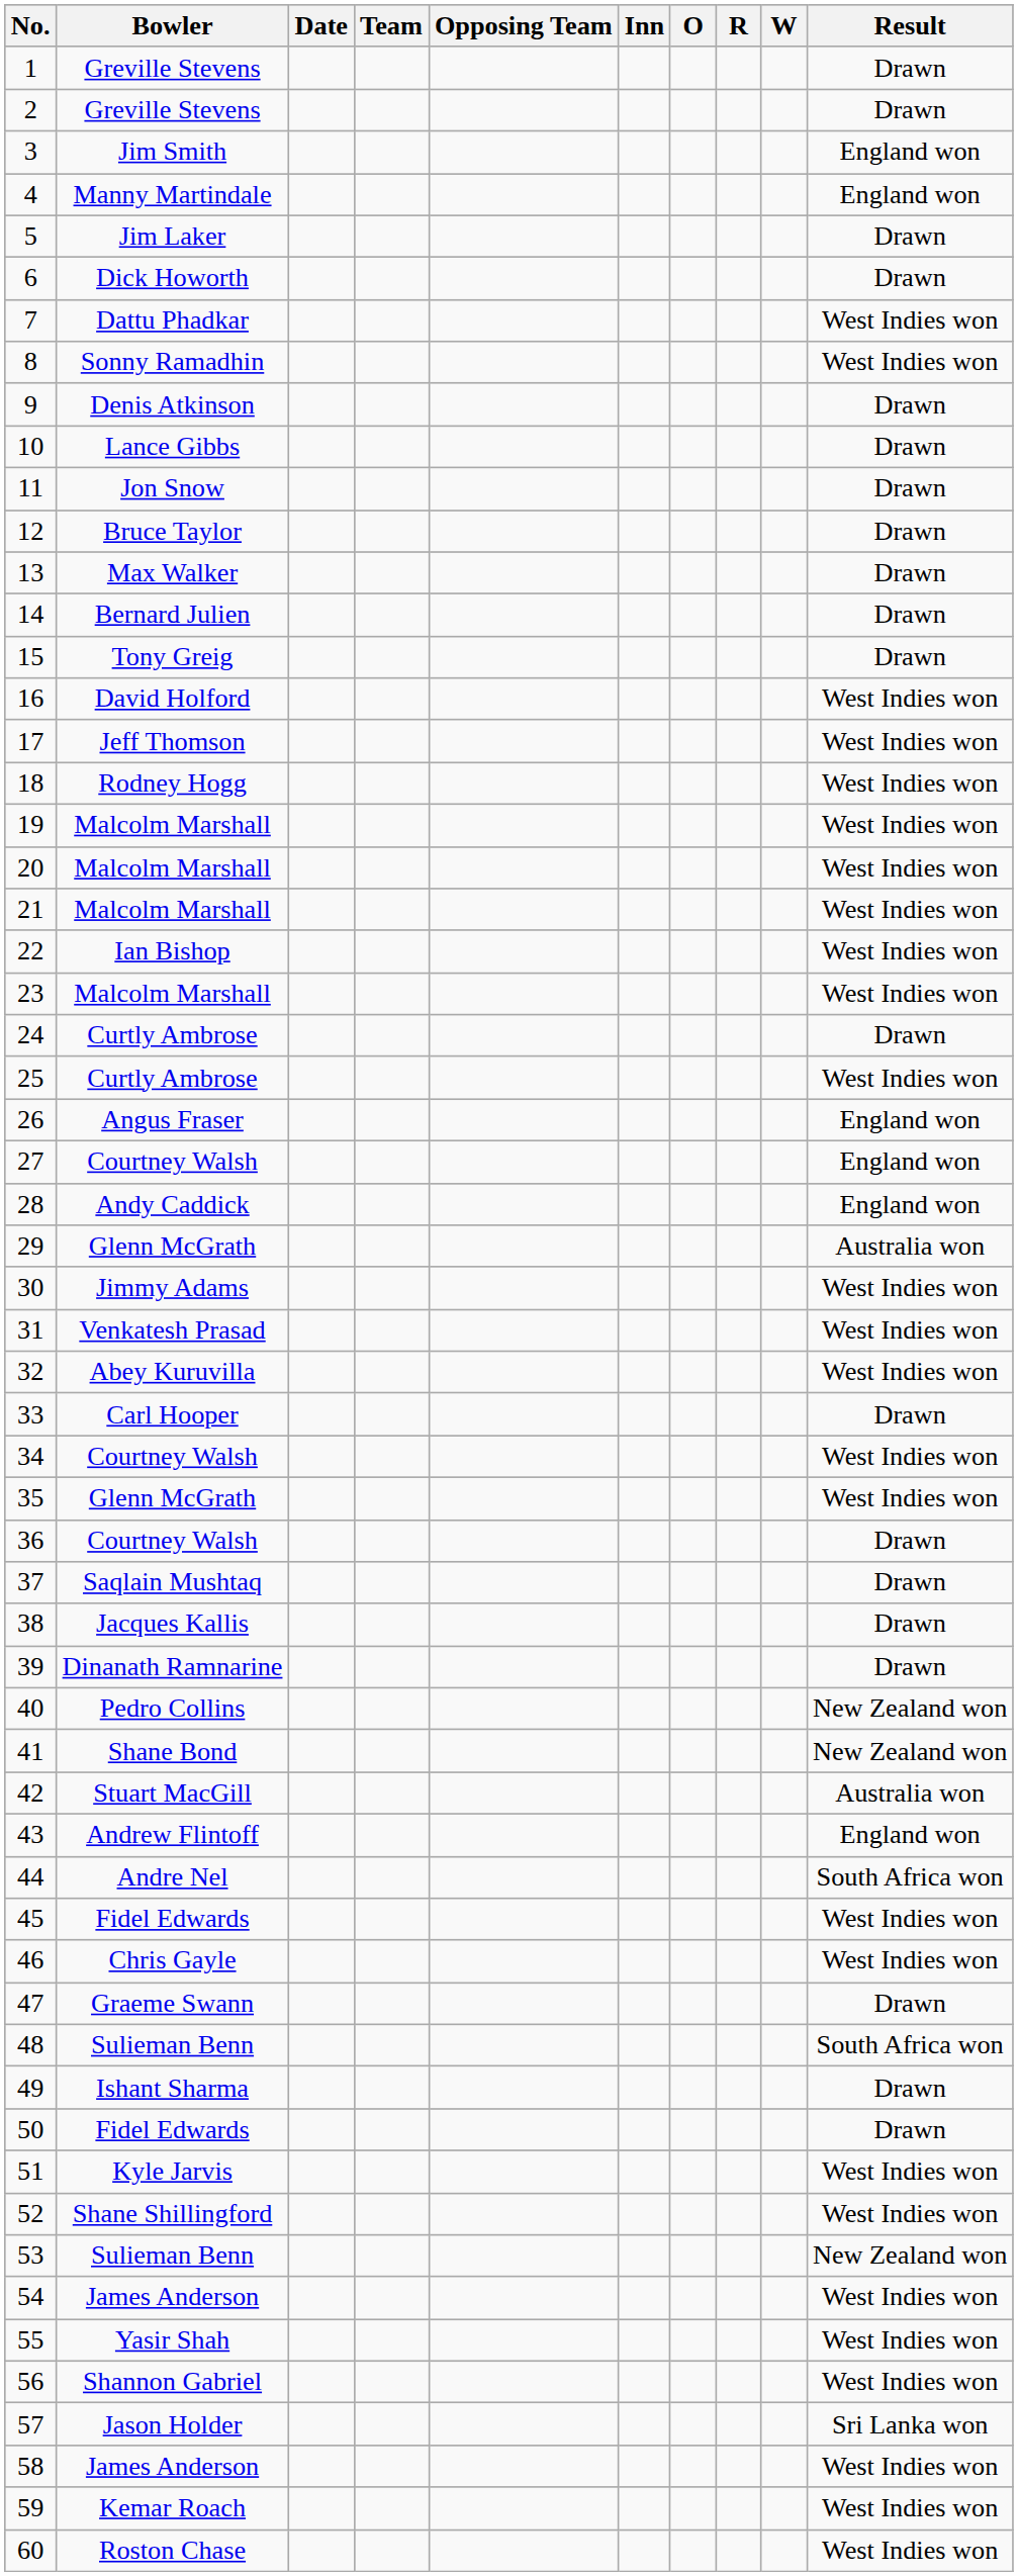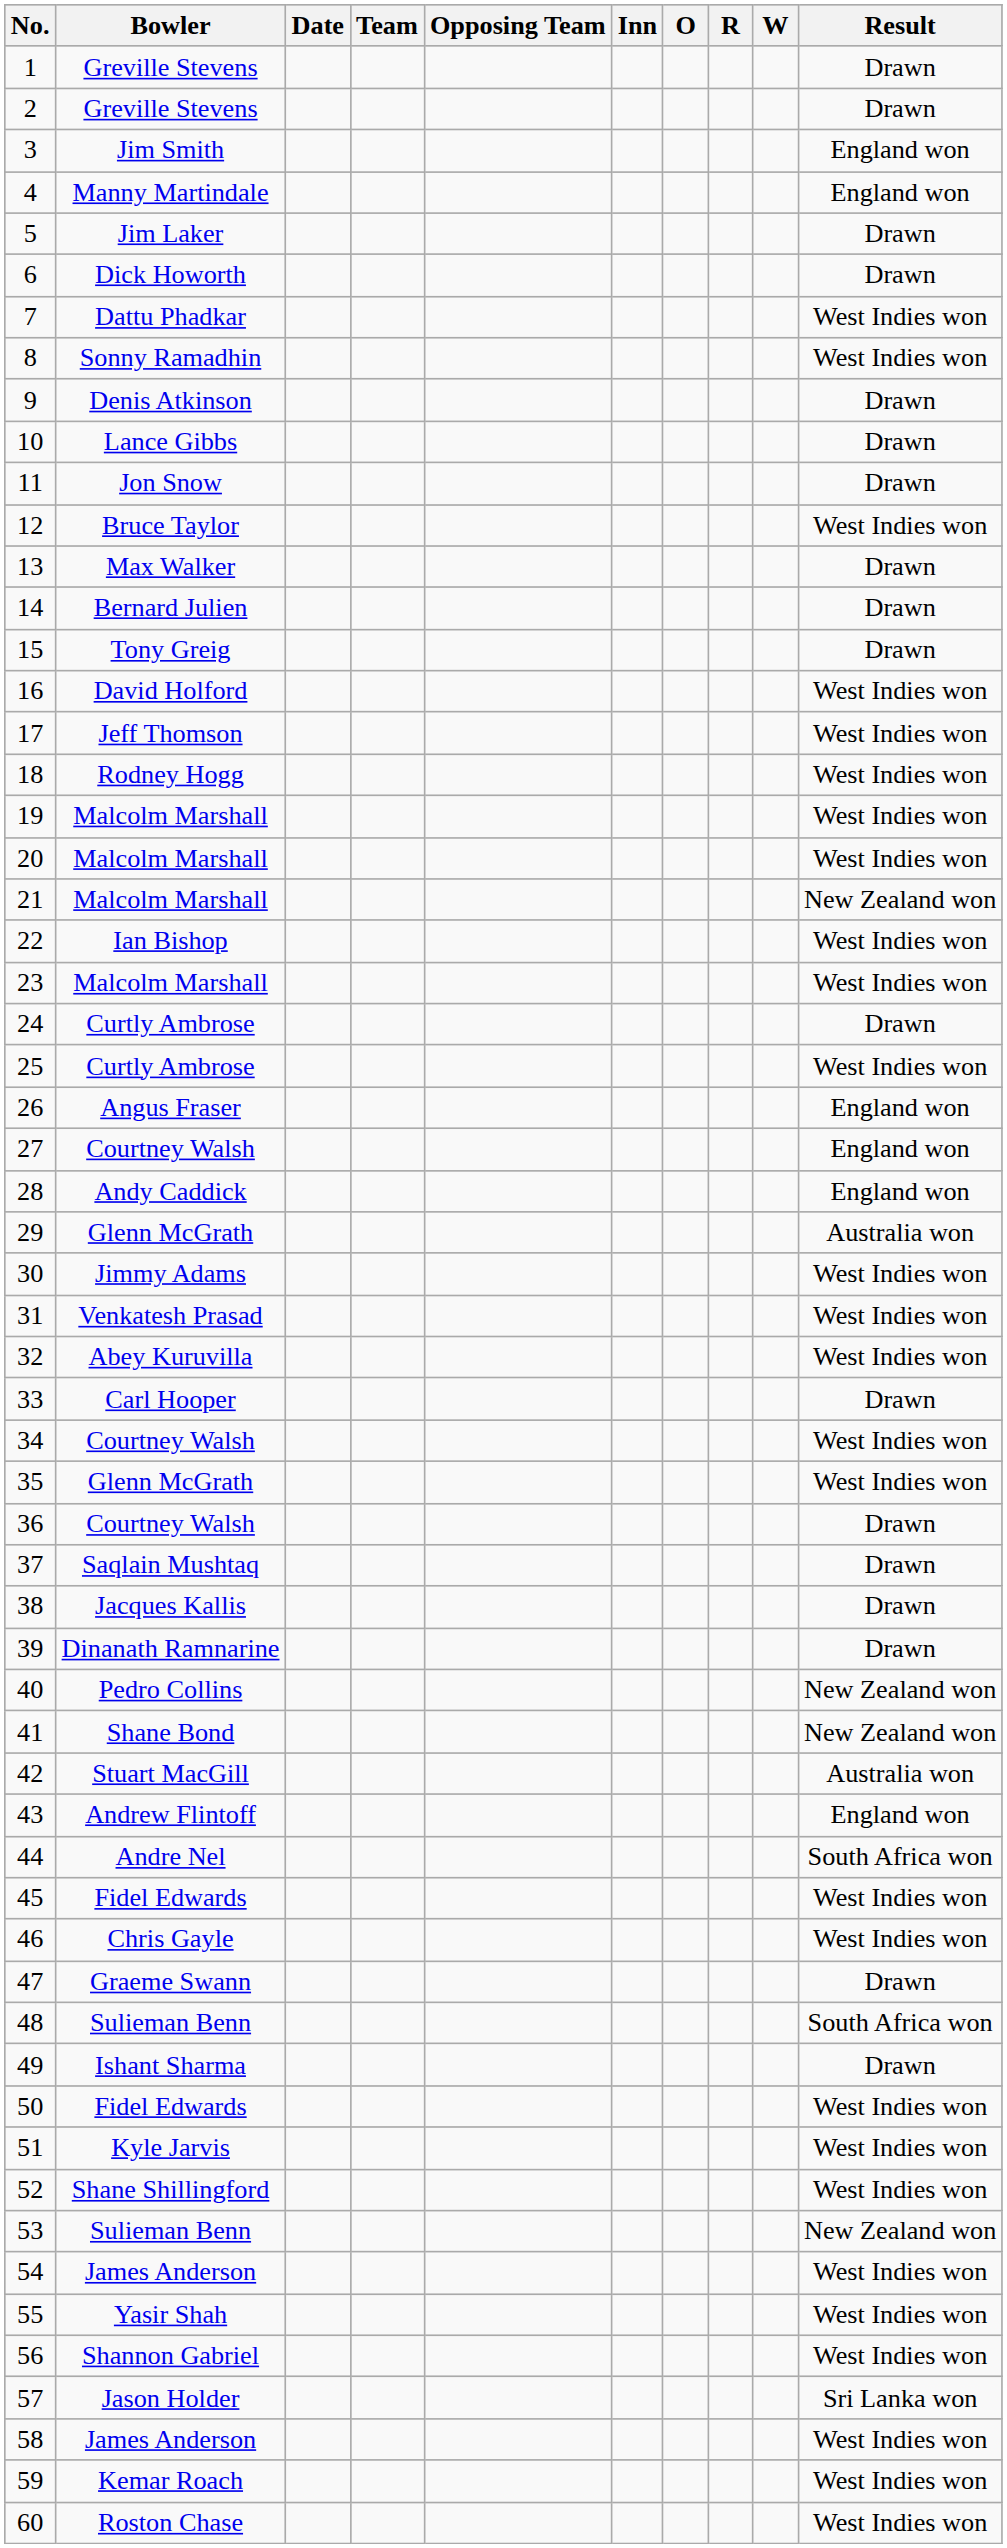12 | Result: Drawn -> West Indies won
21 | Result: West Indies won -> New Zealand won
50 | Result: Drawn -> West Indies won
